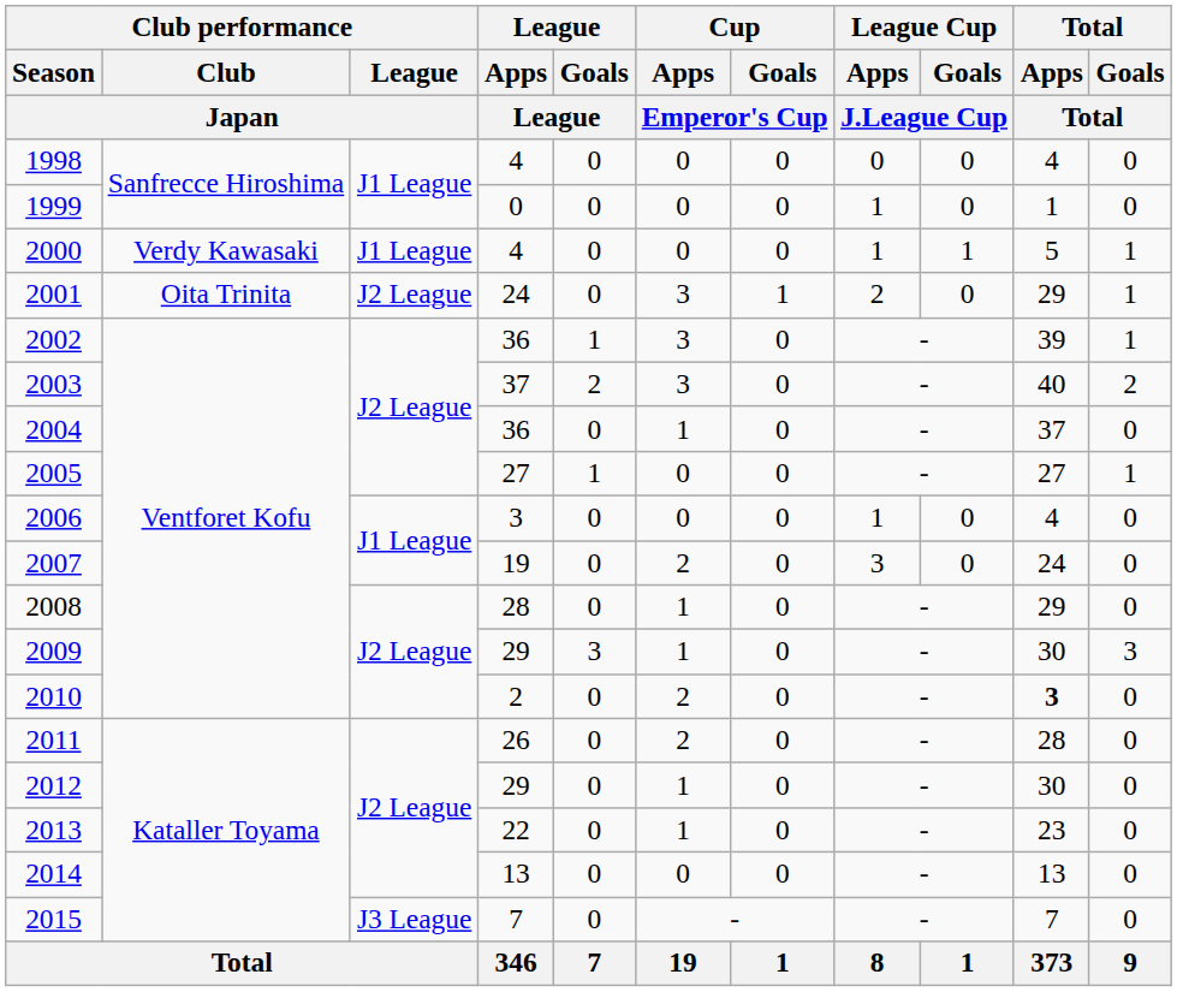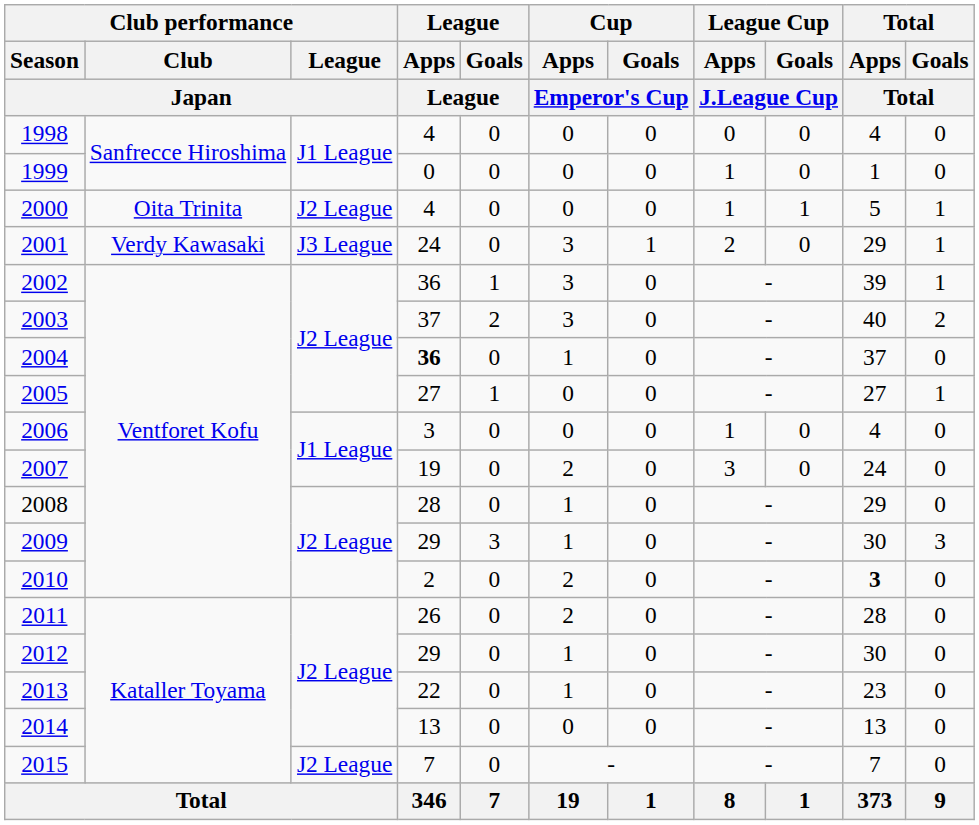2000 | Club performance / Club / Japan: Verdy Kawasaki -> Oita Trinita
2000 | Club performance / League / Japan: J1 League -> J2 League
2001 | Club performance / Club / Japan: Oita Trinita -> Verdy Kawasaki
2001 | Club performance / League / Japan: J2 League -> J3 League
2004 | League / Apps / League: normal -> bold
2015 | Club performance / League / Japan: J3 League -> J2 League
